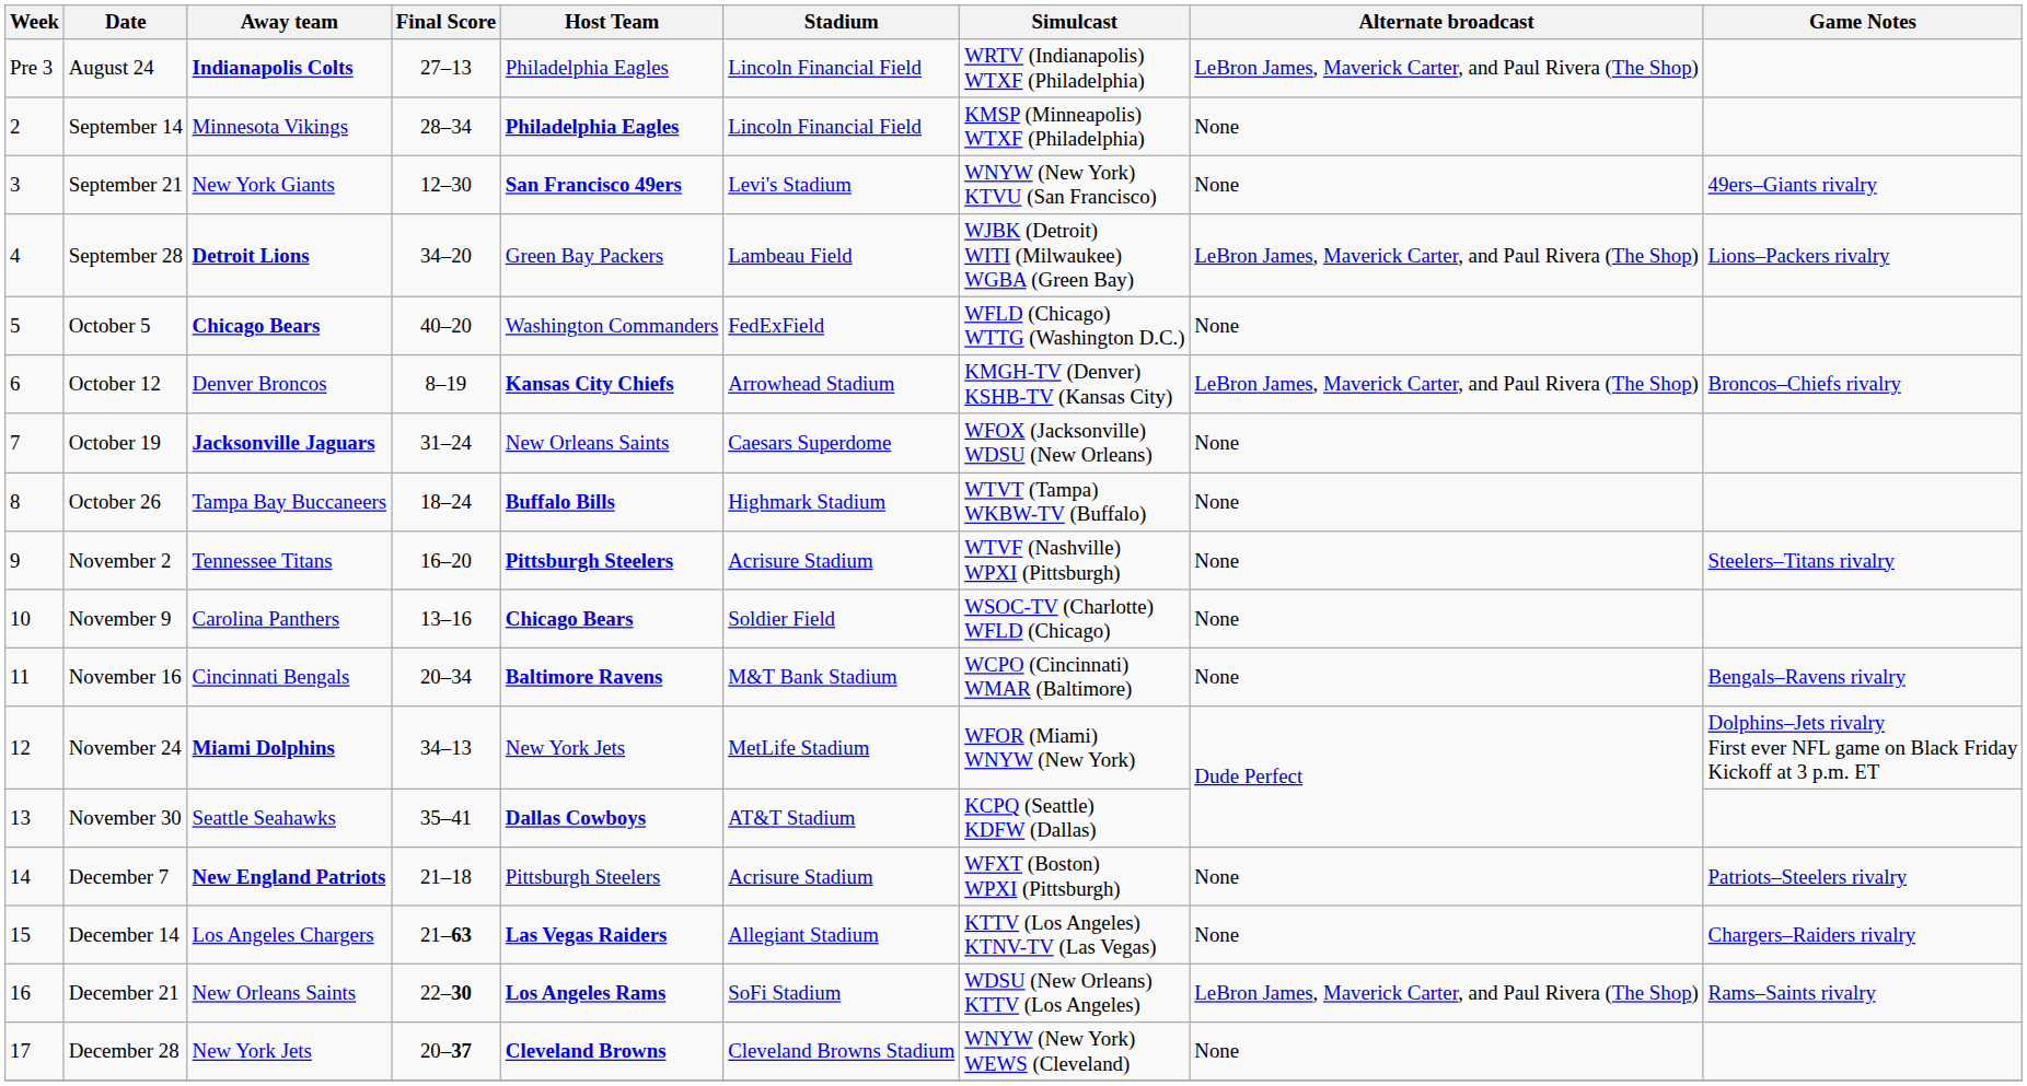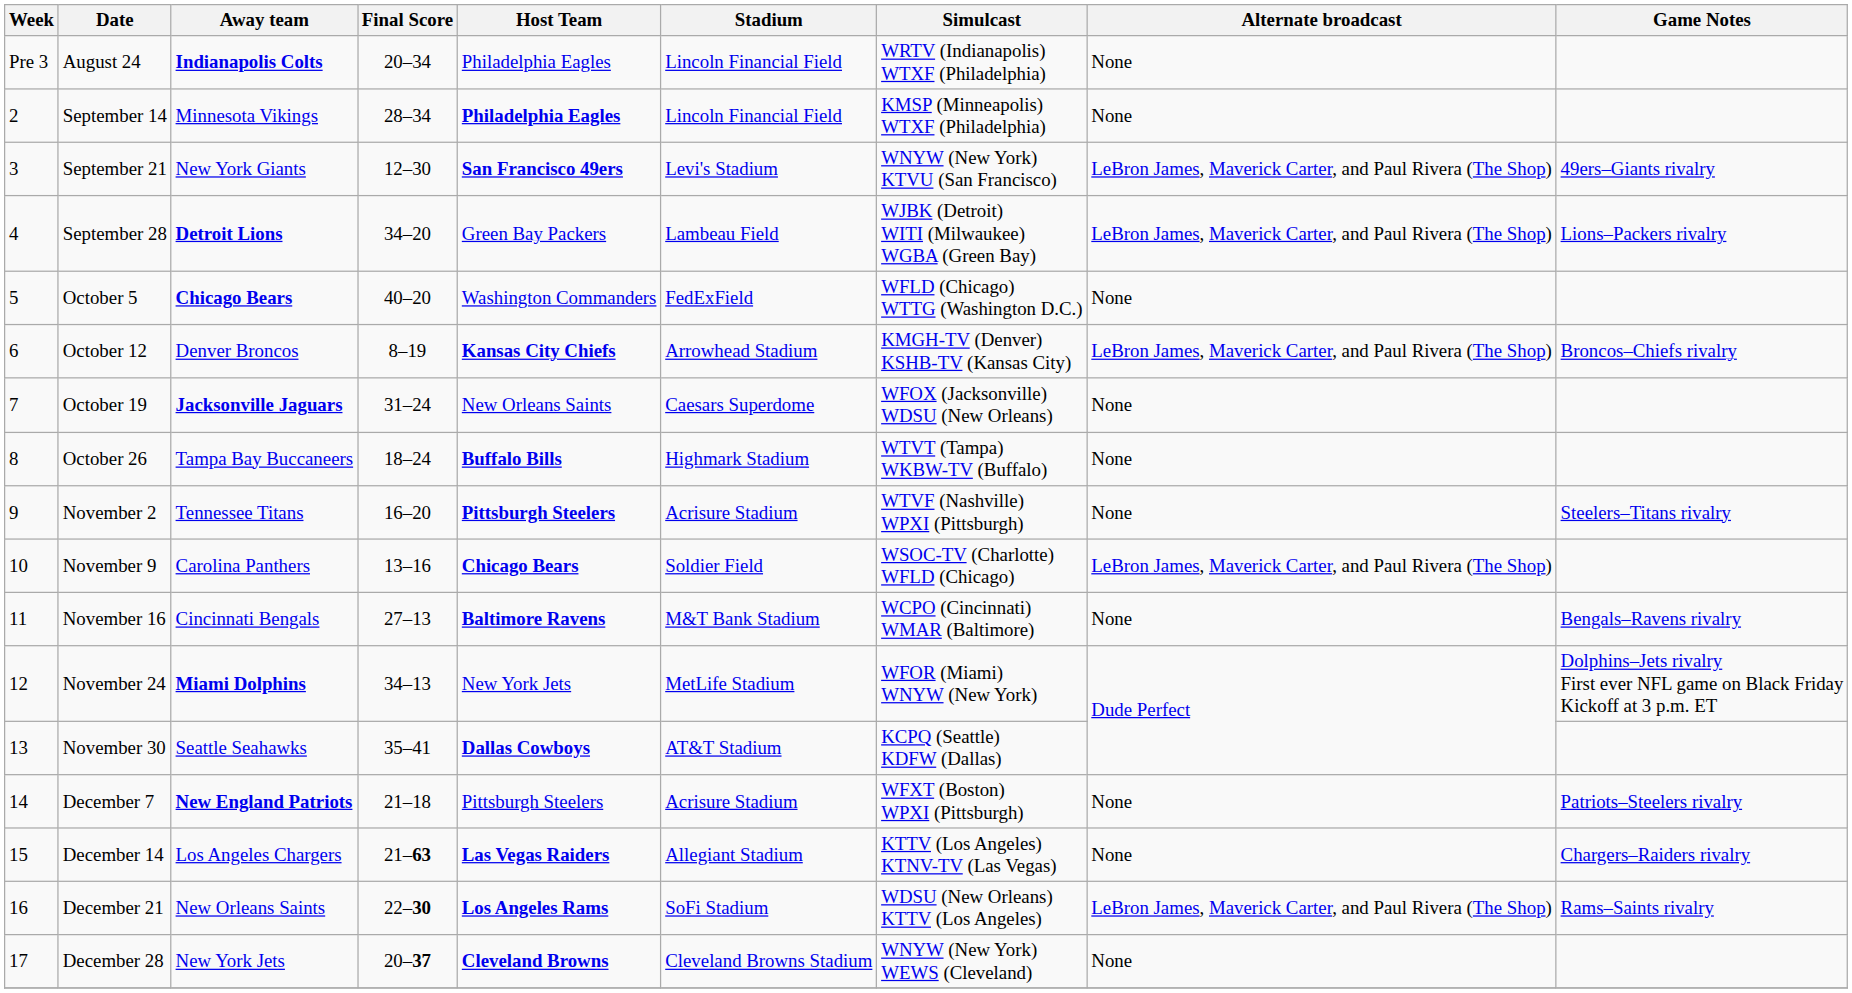August 24 | Final Score: 27–13 -> 20–34
August 24 | Alternate broadcast: LeBron James, Maverick Carter, and Paul Rivera (The Shop) -> None
September 21 | Alternate broadcast: None -> LeBron James, Maverick Carter, and Paul Rivera (The Shop)
November 9 | Alternate broadcast: None -> LeBron James, Maverick Carter, and Paul Rivera (The Shop)
November 16 | Final Score: 20–34 -> 27–13
